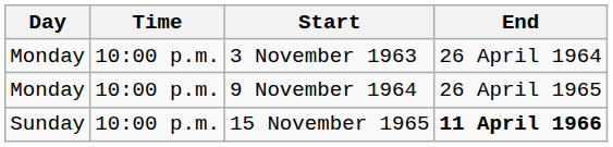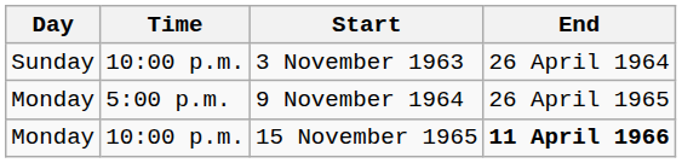3 November 1963 | Day: Monday -> Sunday
9 November 1964 | Time: 10:00 p.m. -> 5:00 p.m.
15 November 1965 | Day: Sunday -> Monday
